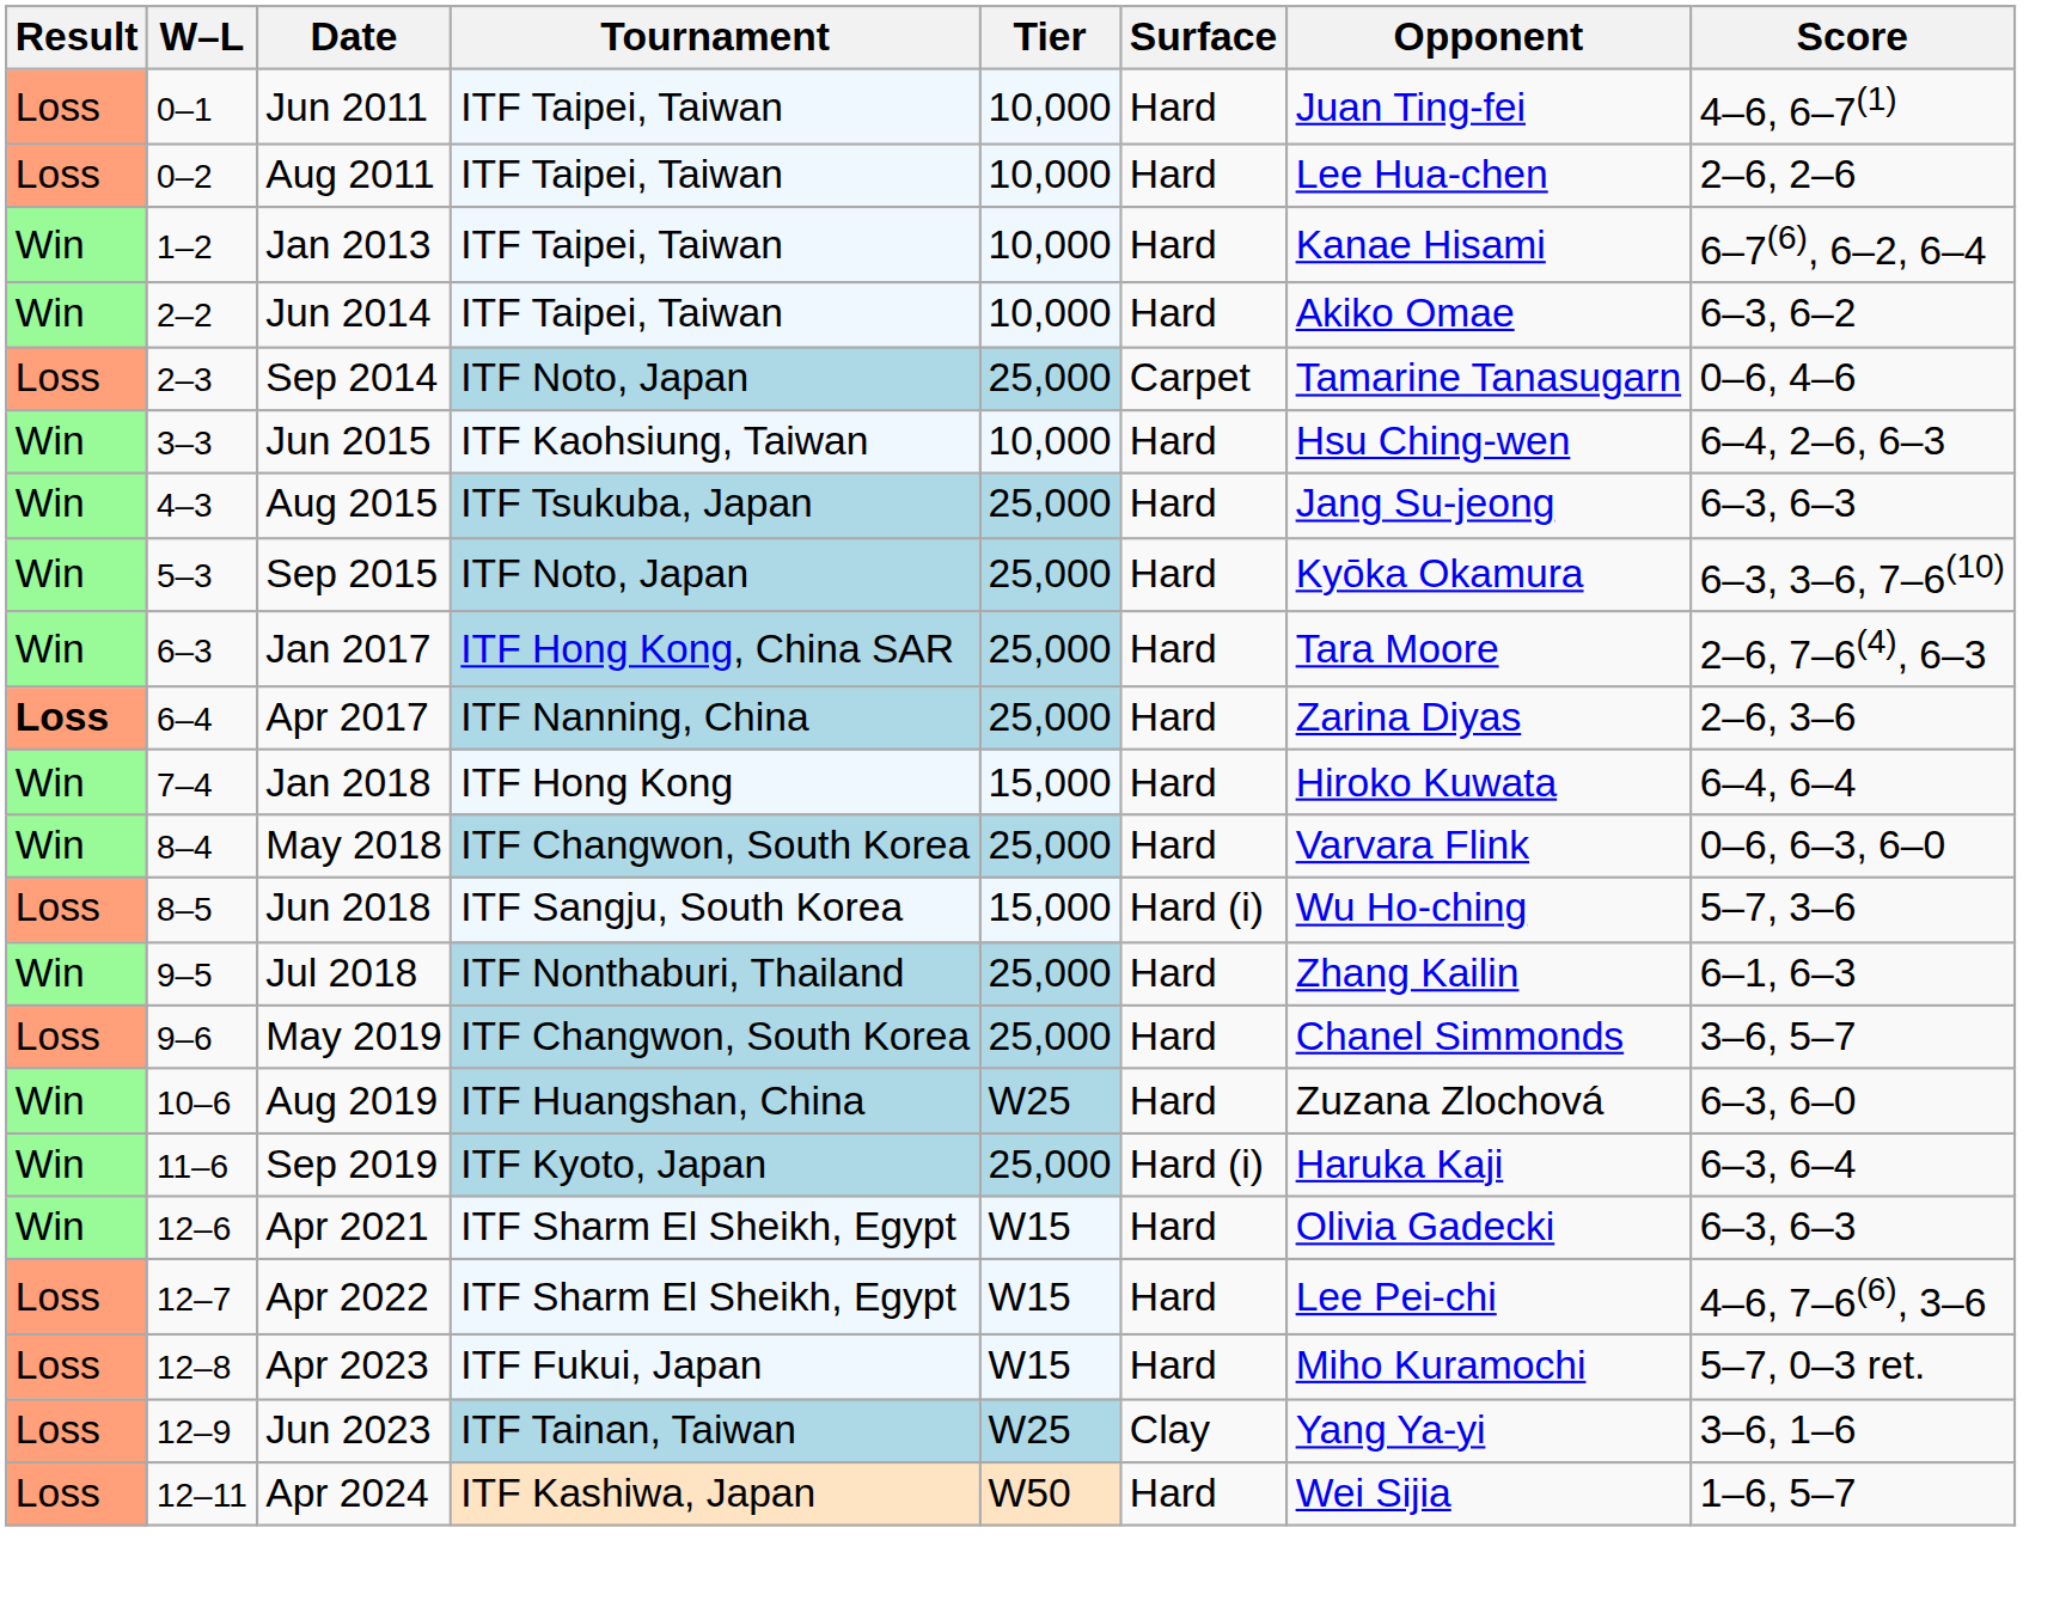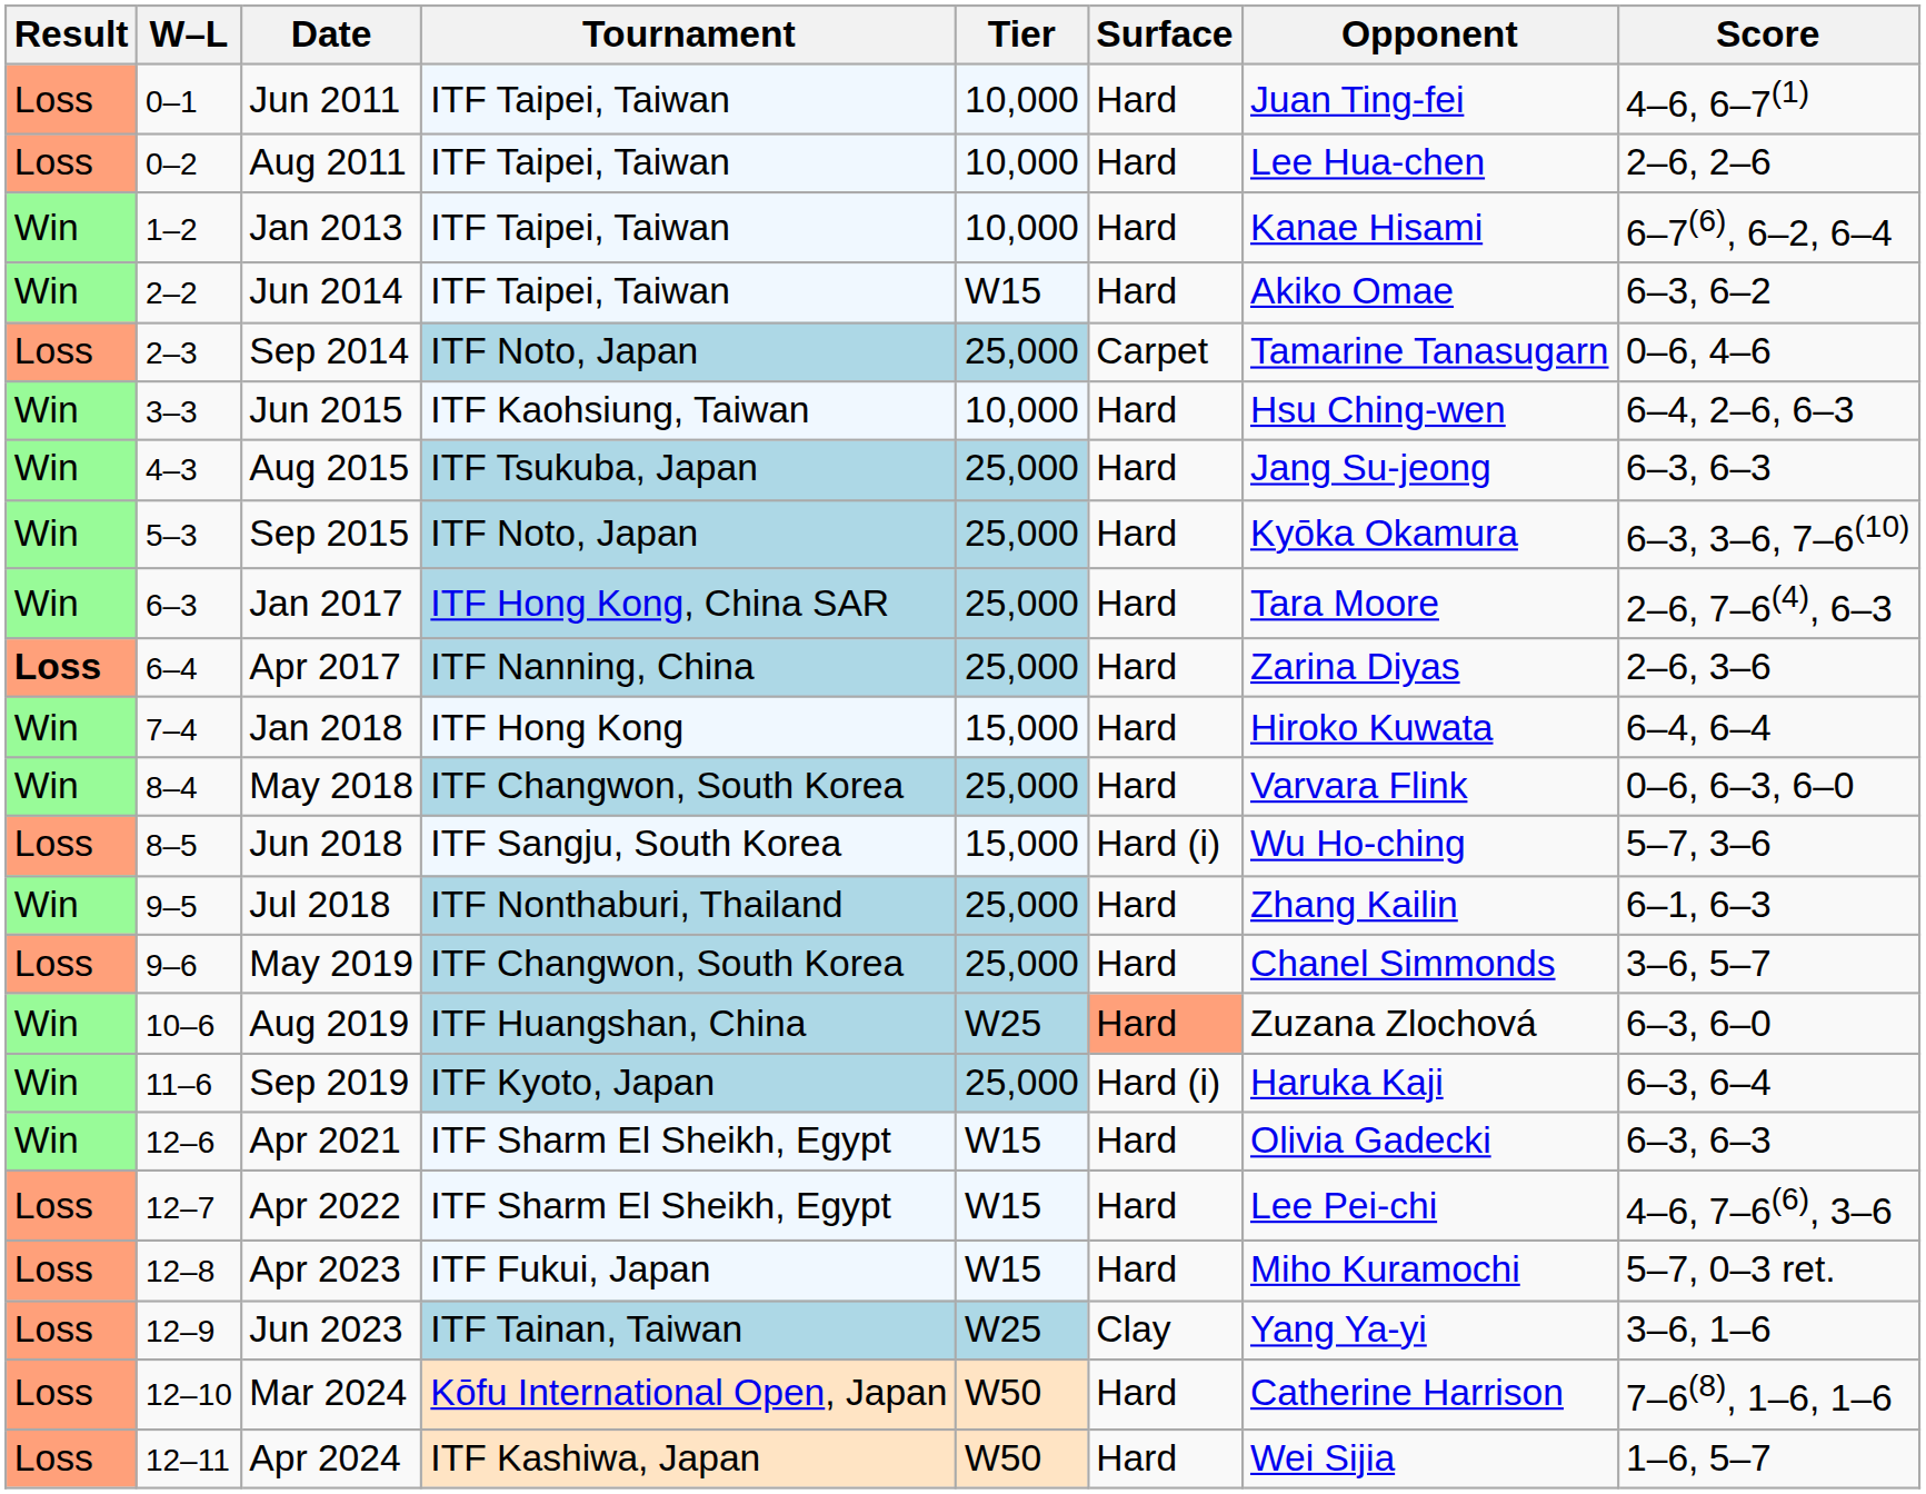Jun 2014 | Tier: 10,000 -> W15
Aug 2019 | Surface: no background -> lightsalmon background
+ row: Loss | 12–10 | Mar 2024 | Kōfu International Open, Japan | W50 | Hard | Catherine Harrison | 7–6(8), 1–6, 1–6
